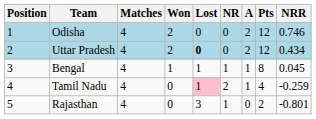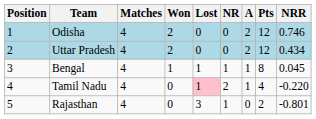Uttar Pradesh | Lost: bold -> normal
Tamil Nadu | NRR: -0.259 -> -0.220
